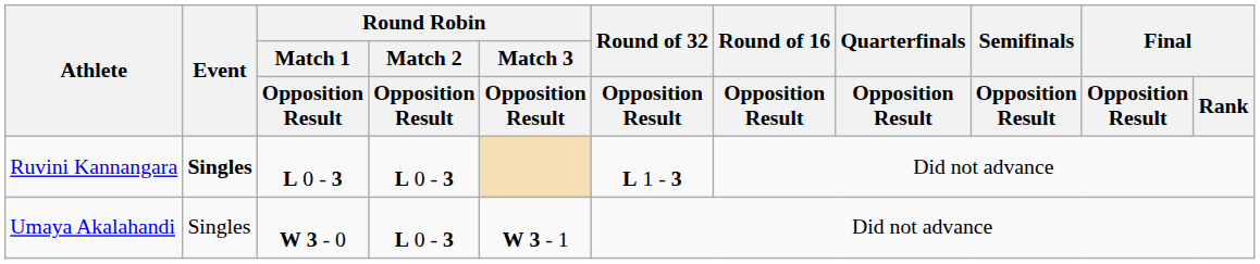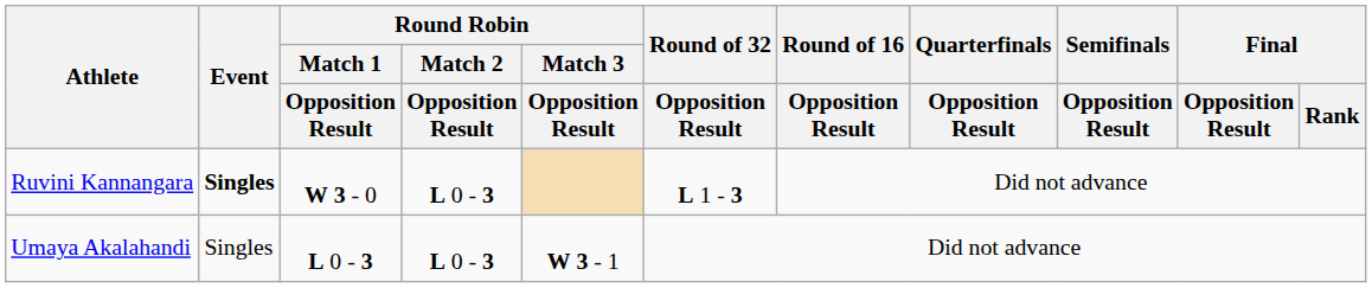Ruvini Kannangara | Round Robin / Match 1 / Opposition Result: L 0 - 3 -> W 3 - 0
Umaya Akalahandi | Round Robin / Match 1 / Opposition Result: W 3 - 0 -> L 0 - 3
